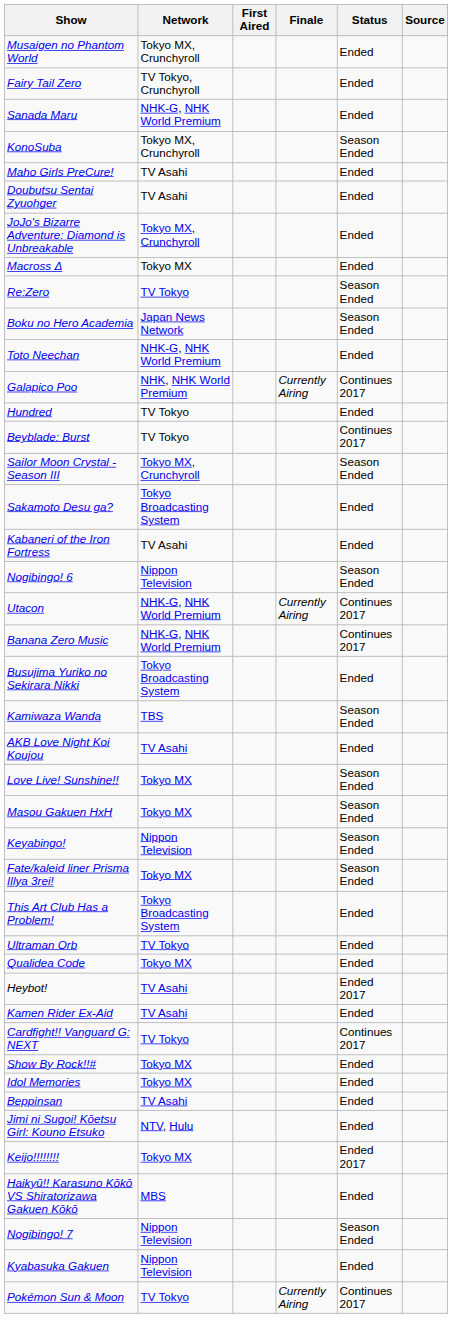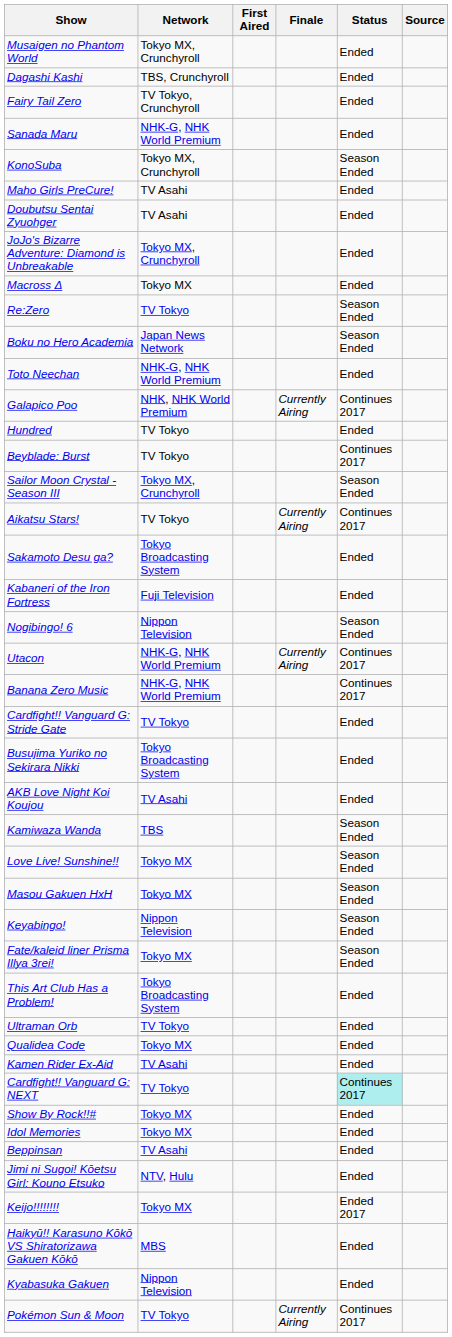+ row: Dagashi Kashi | TBS, Crunchyroll | Ended
+ row: Aikatsu Stars! | TV Tokyo | Currently Airing | Continues 2017
Kabaneri of the Iron Fortress | Network: TV Asahi -> Fuji Television
+ row: Cardfight!! Vanguard G: Stride Gate | TV Tokyo | Ended
rows swapped: AKB Love Night Koi Koujou <-> Kamiwaza Wanda
- row: Heybot! | TV Asahi | Ended 2017
Cardfight!! Vanguard G: NEXT | Status: no background -> paleturquoise background
- row: Nogibingo! 7 | Nippon Television | Season Ended
